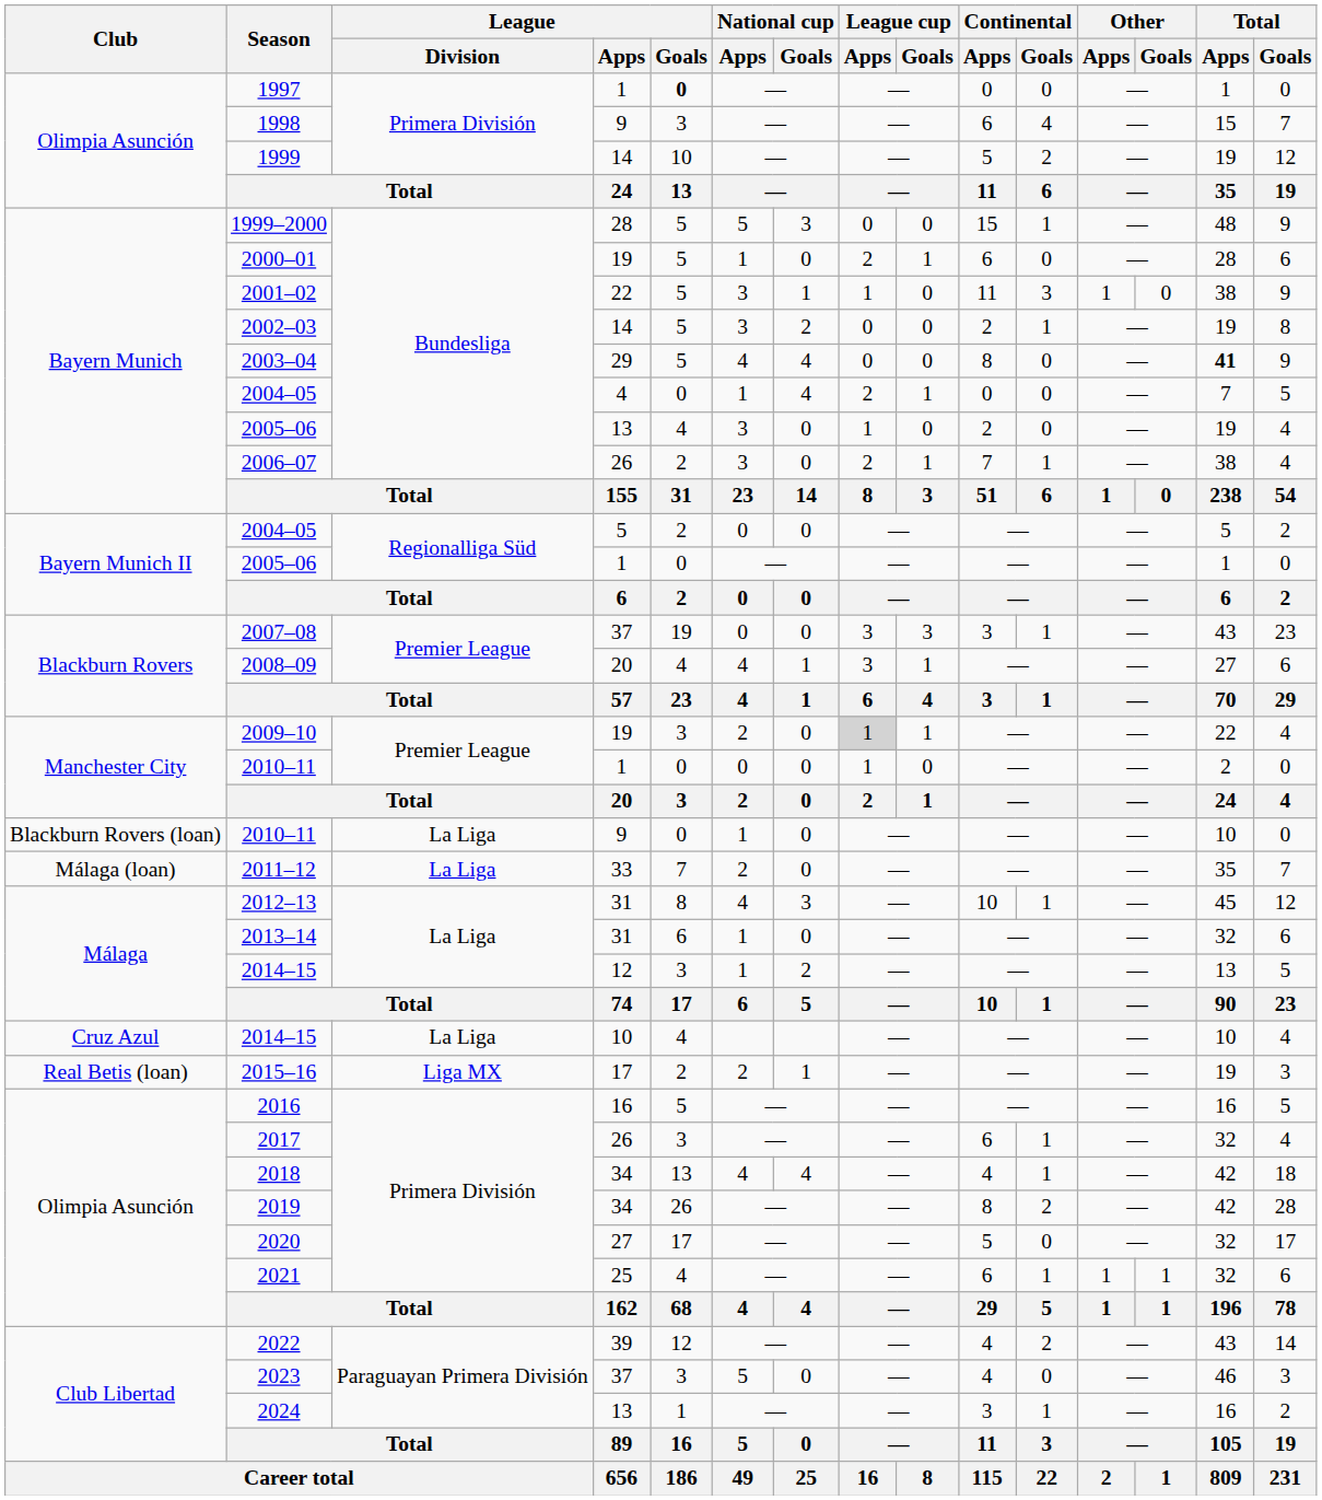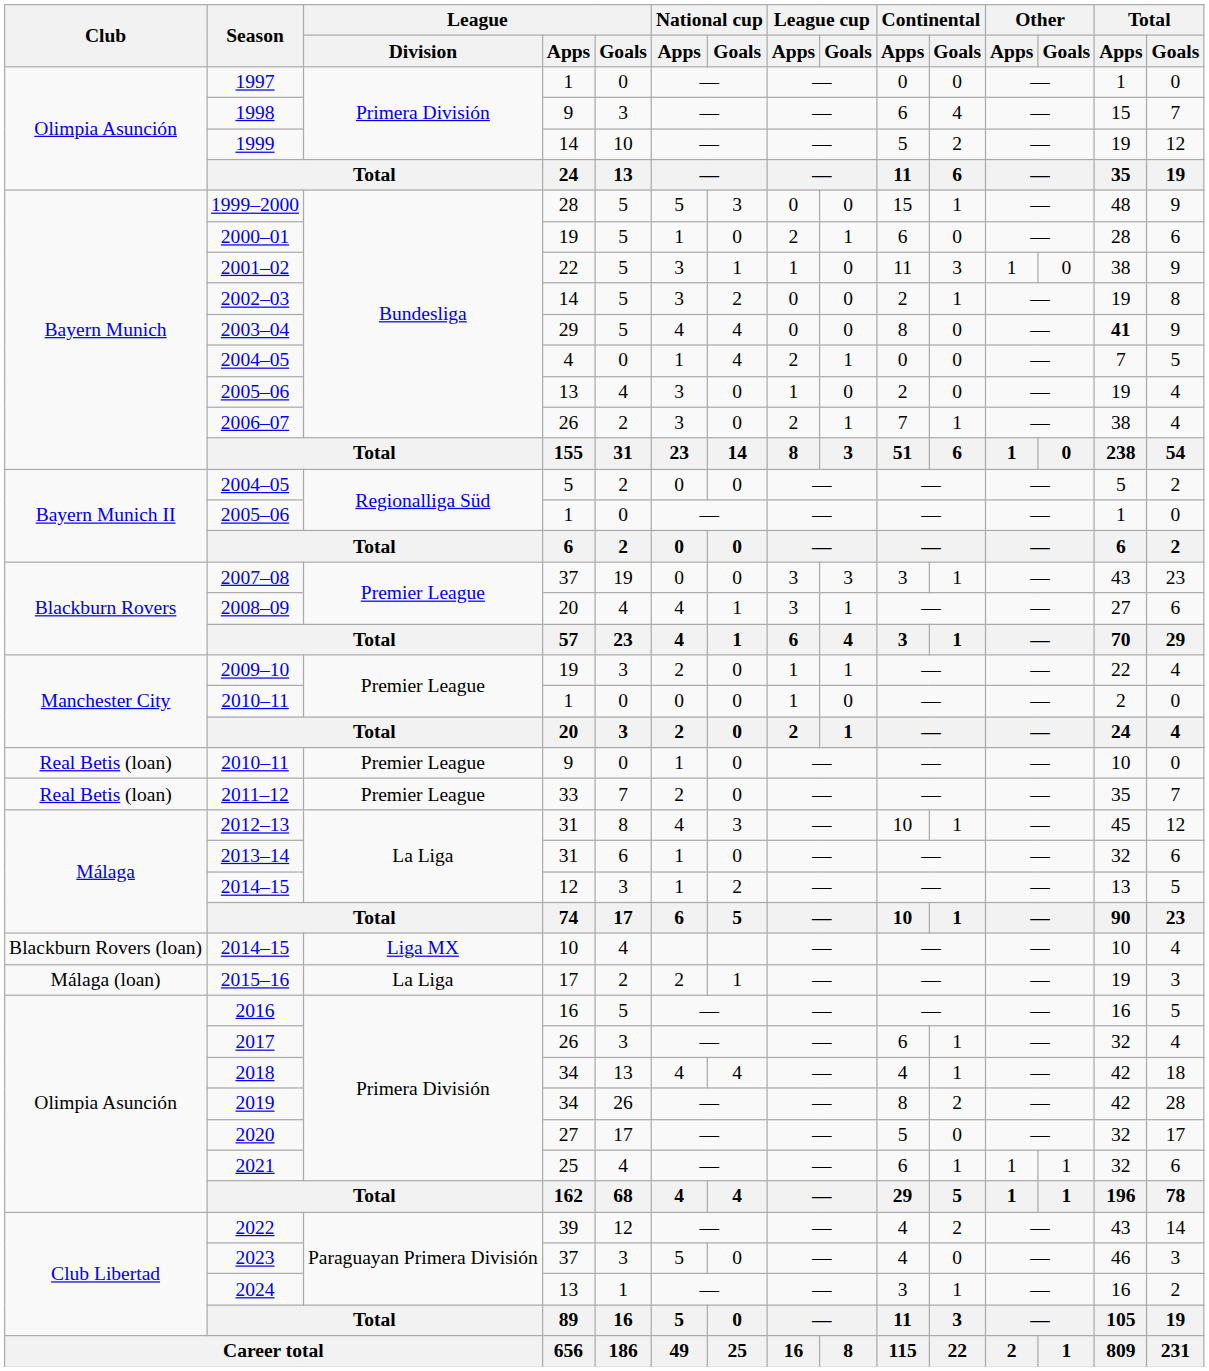1997 | League / Goals: bold -> normal
2009–10 | League cup / Apps: lightgrey background -> no background
2010–11 / 9 | Club: Blackburn Rovers (loan) -> Real Betis (loan)
2010–11 / 9 | League / Division: La Liga -> Premier League
2011–12 | Club: Málaga (loan) -> Real Betis (loan)
2011–12 | League / Division: La Liga -> Premier League
2014–15 / 10 | Club: Cruz Azul -> Blackburn Rovers (loan)
2014–15 / 10 | League / Division: La Liga -> Liga MX
2015–16 | Club: Real Betis (loan) -> Málaga (loan)
2015–16 | League / Division: Liga MX -> La Liga
